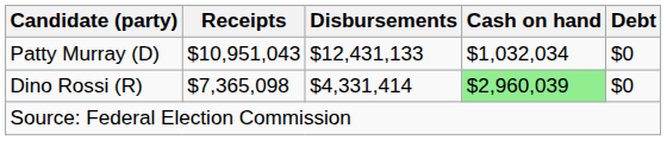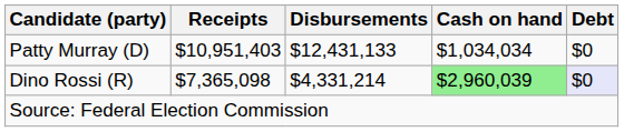Patty Murray (D) | Receipts: $10,951,043 -> $10,951,403
Patty Murray (D) | Cash on hand: $1,032,034 -> $1,034,034
Dino Rossi (R) | Disbursements: $4,331,414 -> $4,331,214
Dino Rossi (R) | Debt: no background -> lavender background
